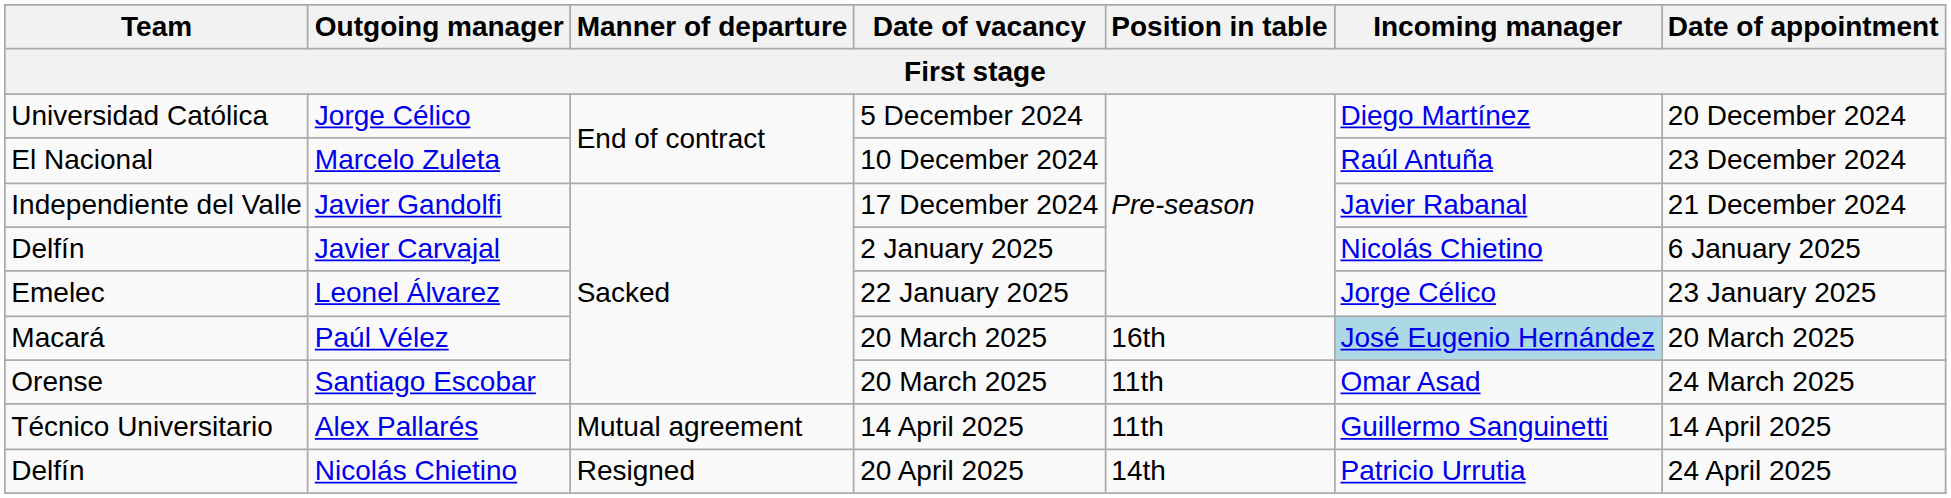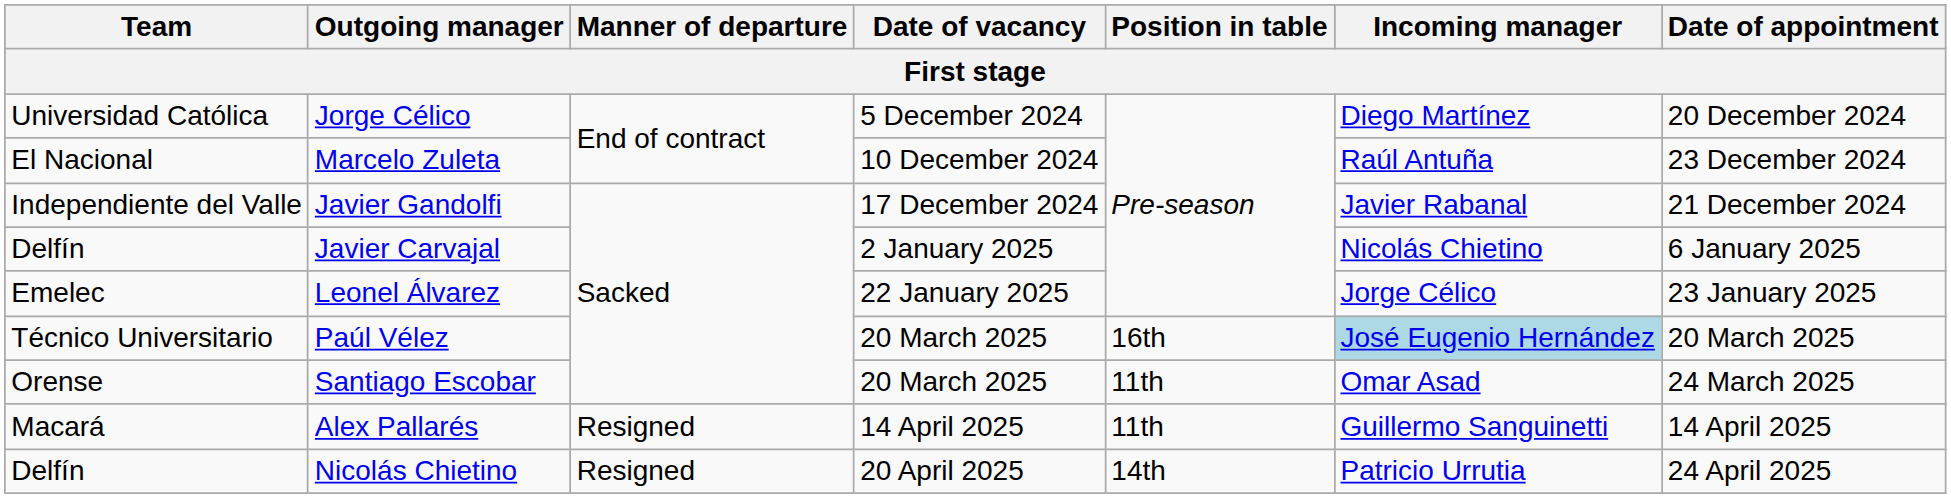Paúl Vélez | Team: Macará -> Técnico Universitario
Alex Pallarés | Team: Técnico Universitario -> Macará
Alex Pallarés | Manner of departure: Mutual agreement -> Resigned
